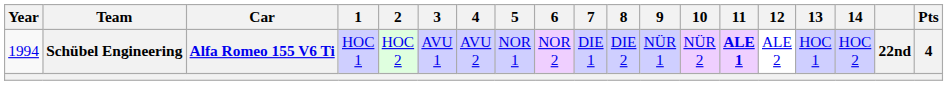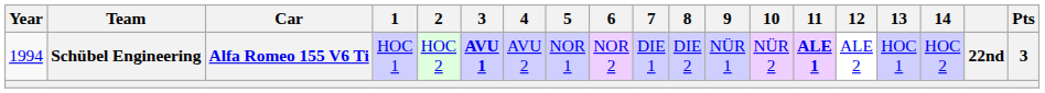Schübel Engineering | 3: normal -> bold
Schübel Engineering | Pts: 4 -> 3
